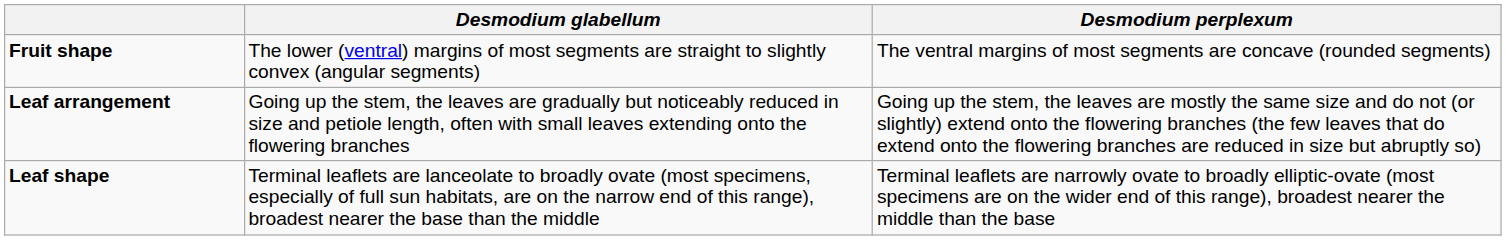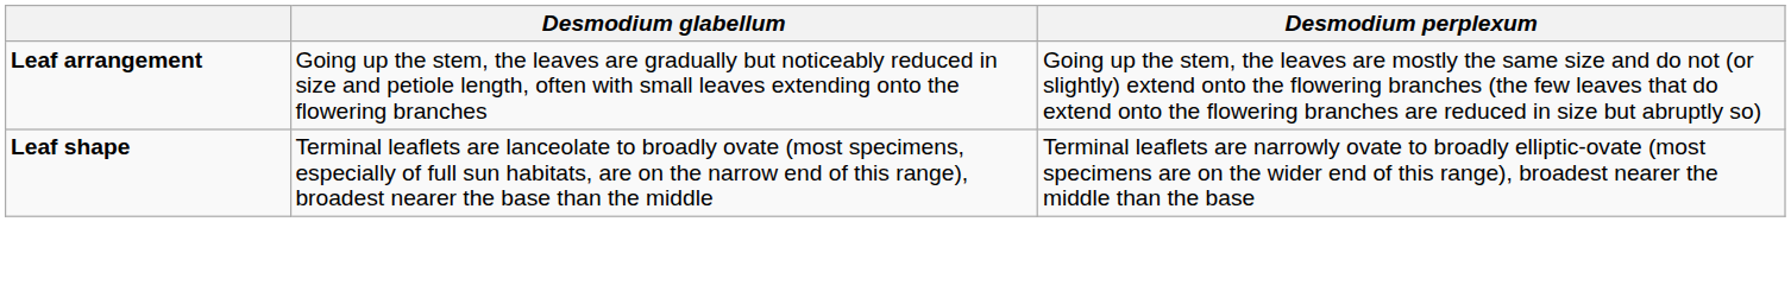- row: Fruit shape | The lower (ventral) margins of most segments are straight to slightly convex (angular segments) | The ventral margins of most segments are concave (rounded segments)
